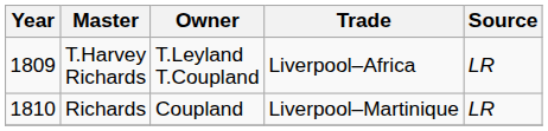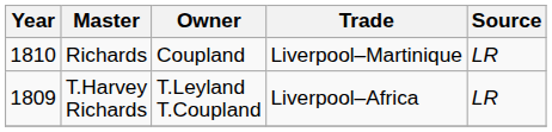rows swapped: T.Harvey Richards <-> Richards
